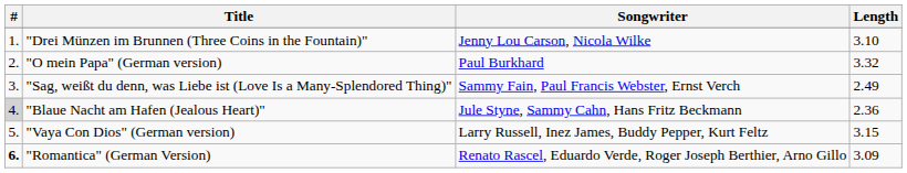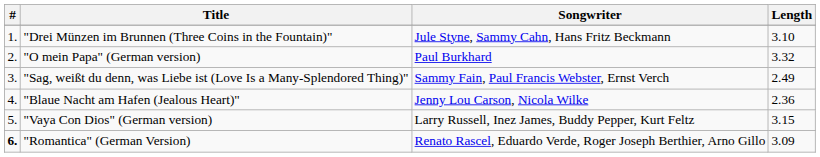"Drei Münzen im Brunnen (Three Coins in the Fountain)" | Songwriter: Jenny Lou Carson, Nicola Wilke -> Jule Styne, Sammy Cahn, Hans Fritz Beckmann
"Blaue Nacht am Hafen (Jealous Heart)" | #: lightgrey background -> no background
"Blaue Nacht am Hafen (Jealous Heart)" | Songwriter: Jule Styne, Sammy Cahn, Hans Fritz Beckmann -> Jenny Lou Carson, Nicola Wilke
